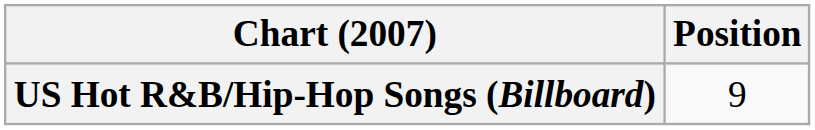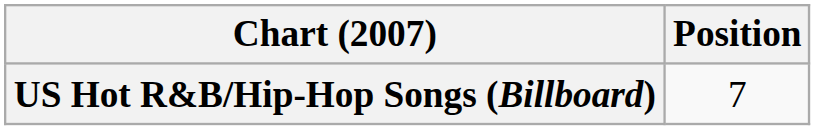US Hot R&B/Hip-Hop Songs (Billboard) | Position: 9 -> 7
